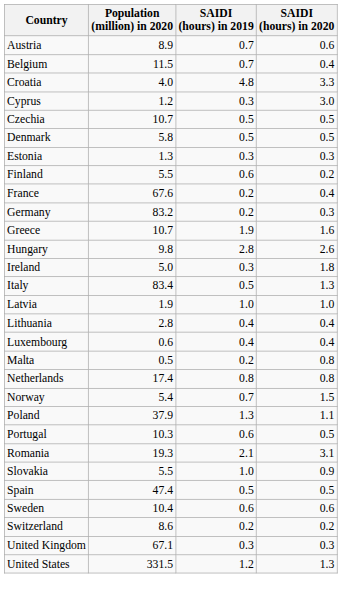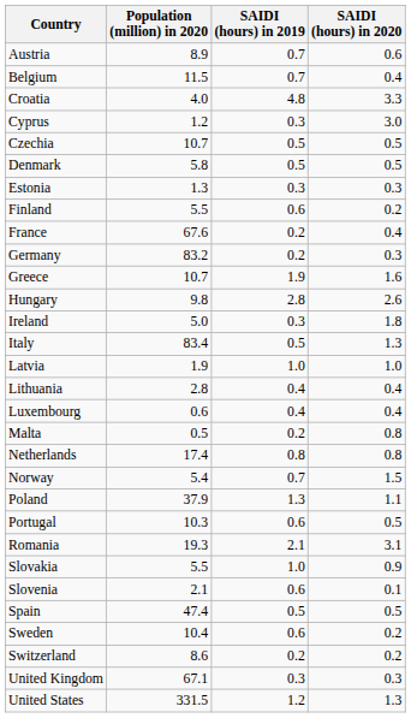+ row: Slovenia | 2.1 | 0.6 | 0.1
Sweden | SAIDI (hours) in 2020: 0.6 -> 0.2
